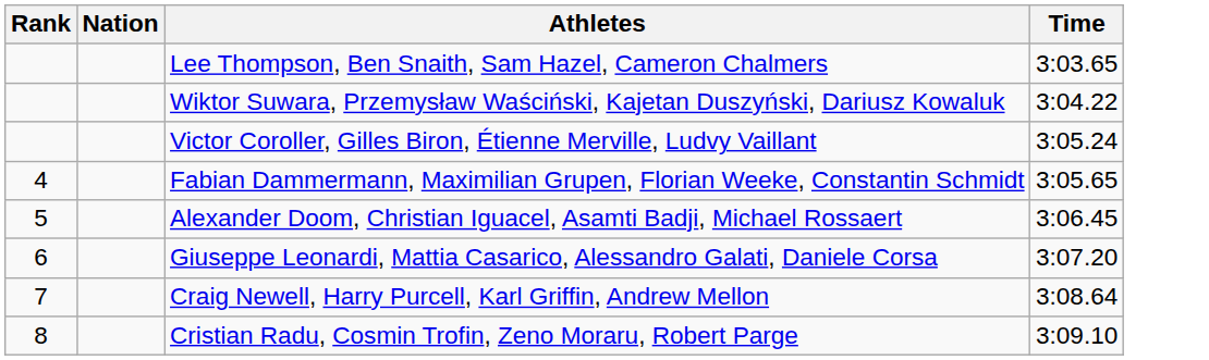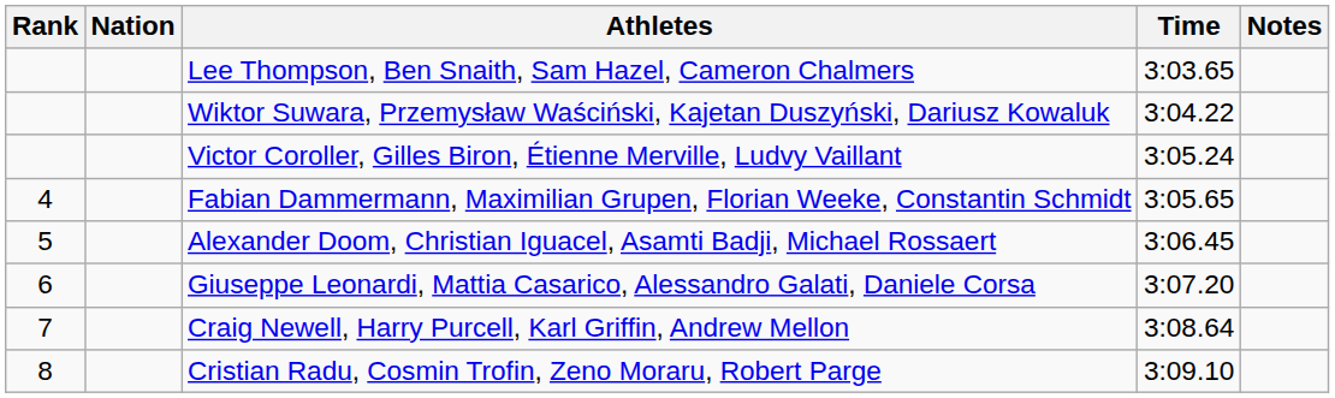+ column: Notes
